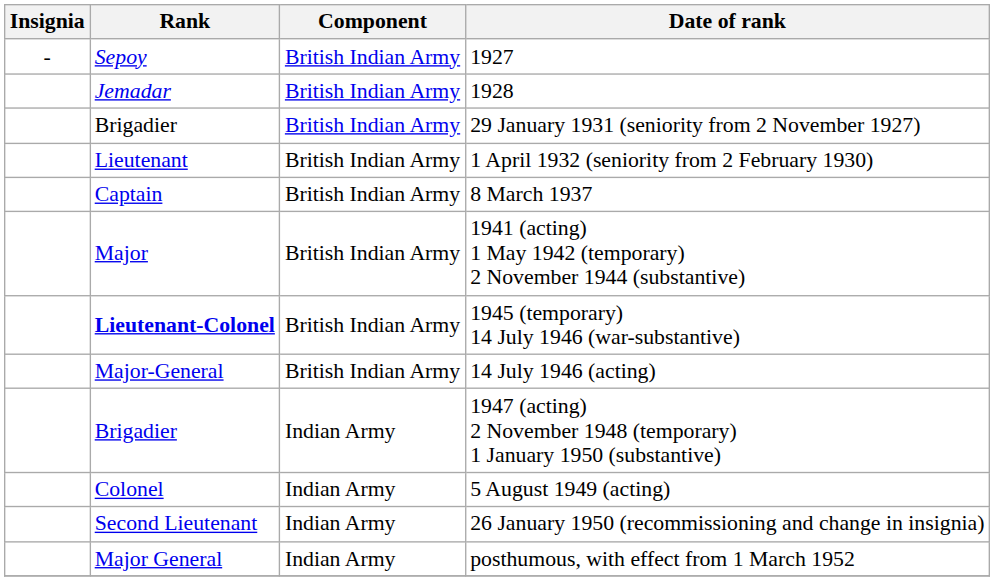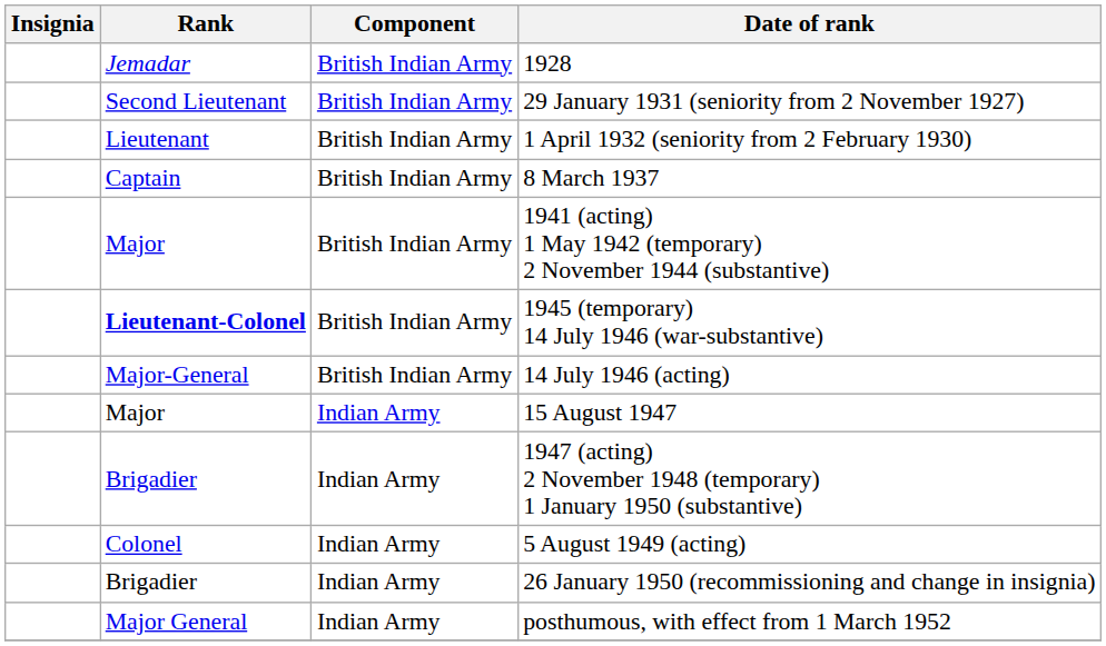- row: - | Sepoy | British Indian Army | 1927
29 January 1931 (seniority from 2 November 1927) | Rank: Brigadier -> Second Lieutenant
+ row: Major | Indian Army | 15 August 1947
26 January 1950 (recommissioning and change in insignia) | Rank: Second Lieutenant -> Brigadier
